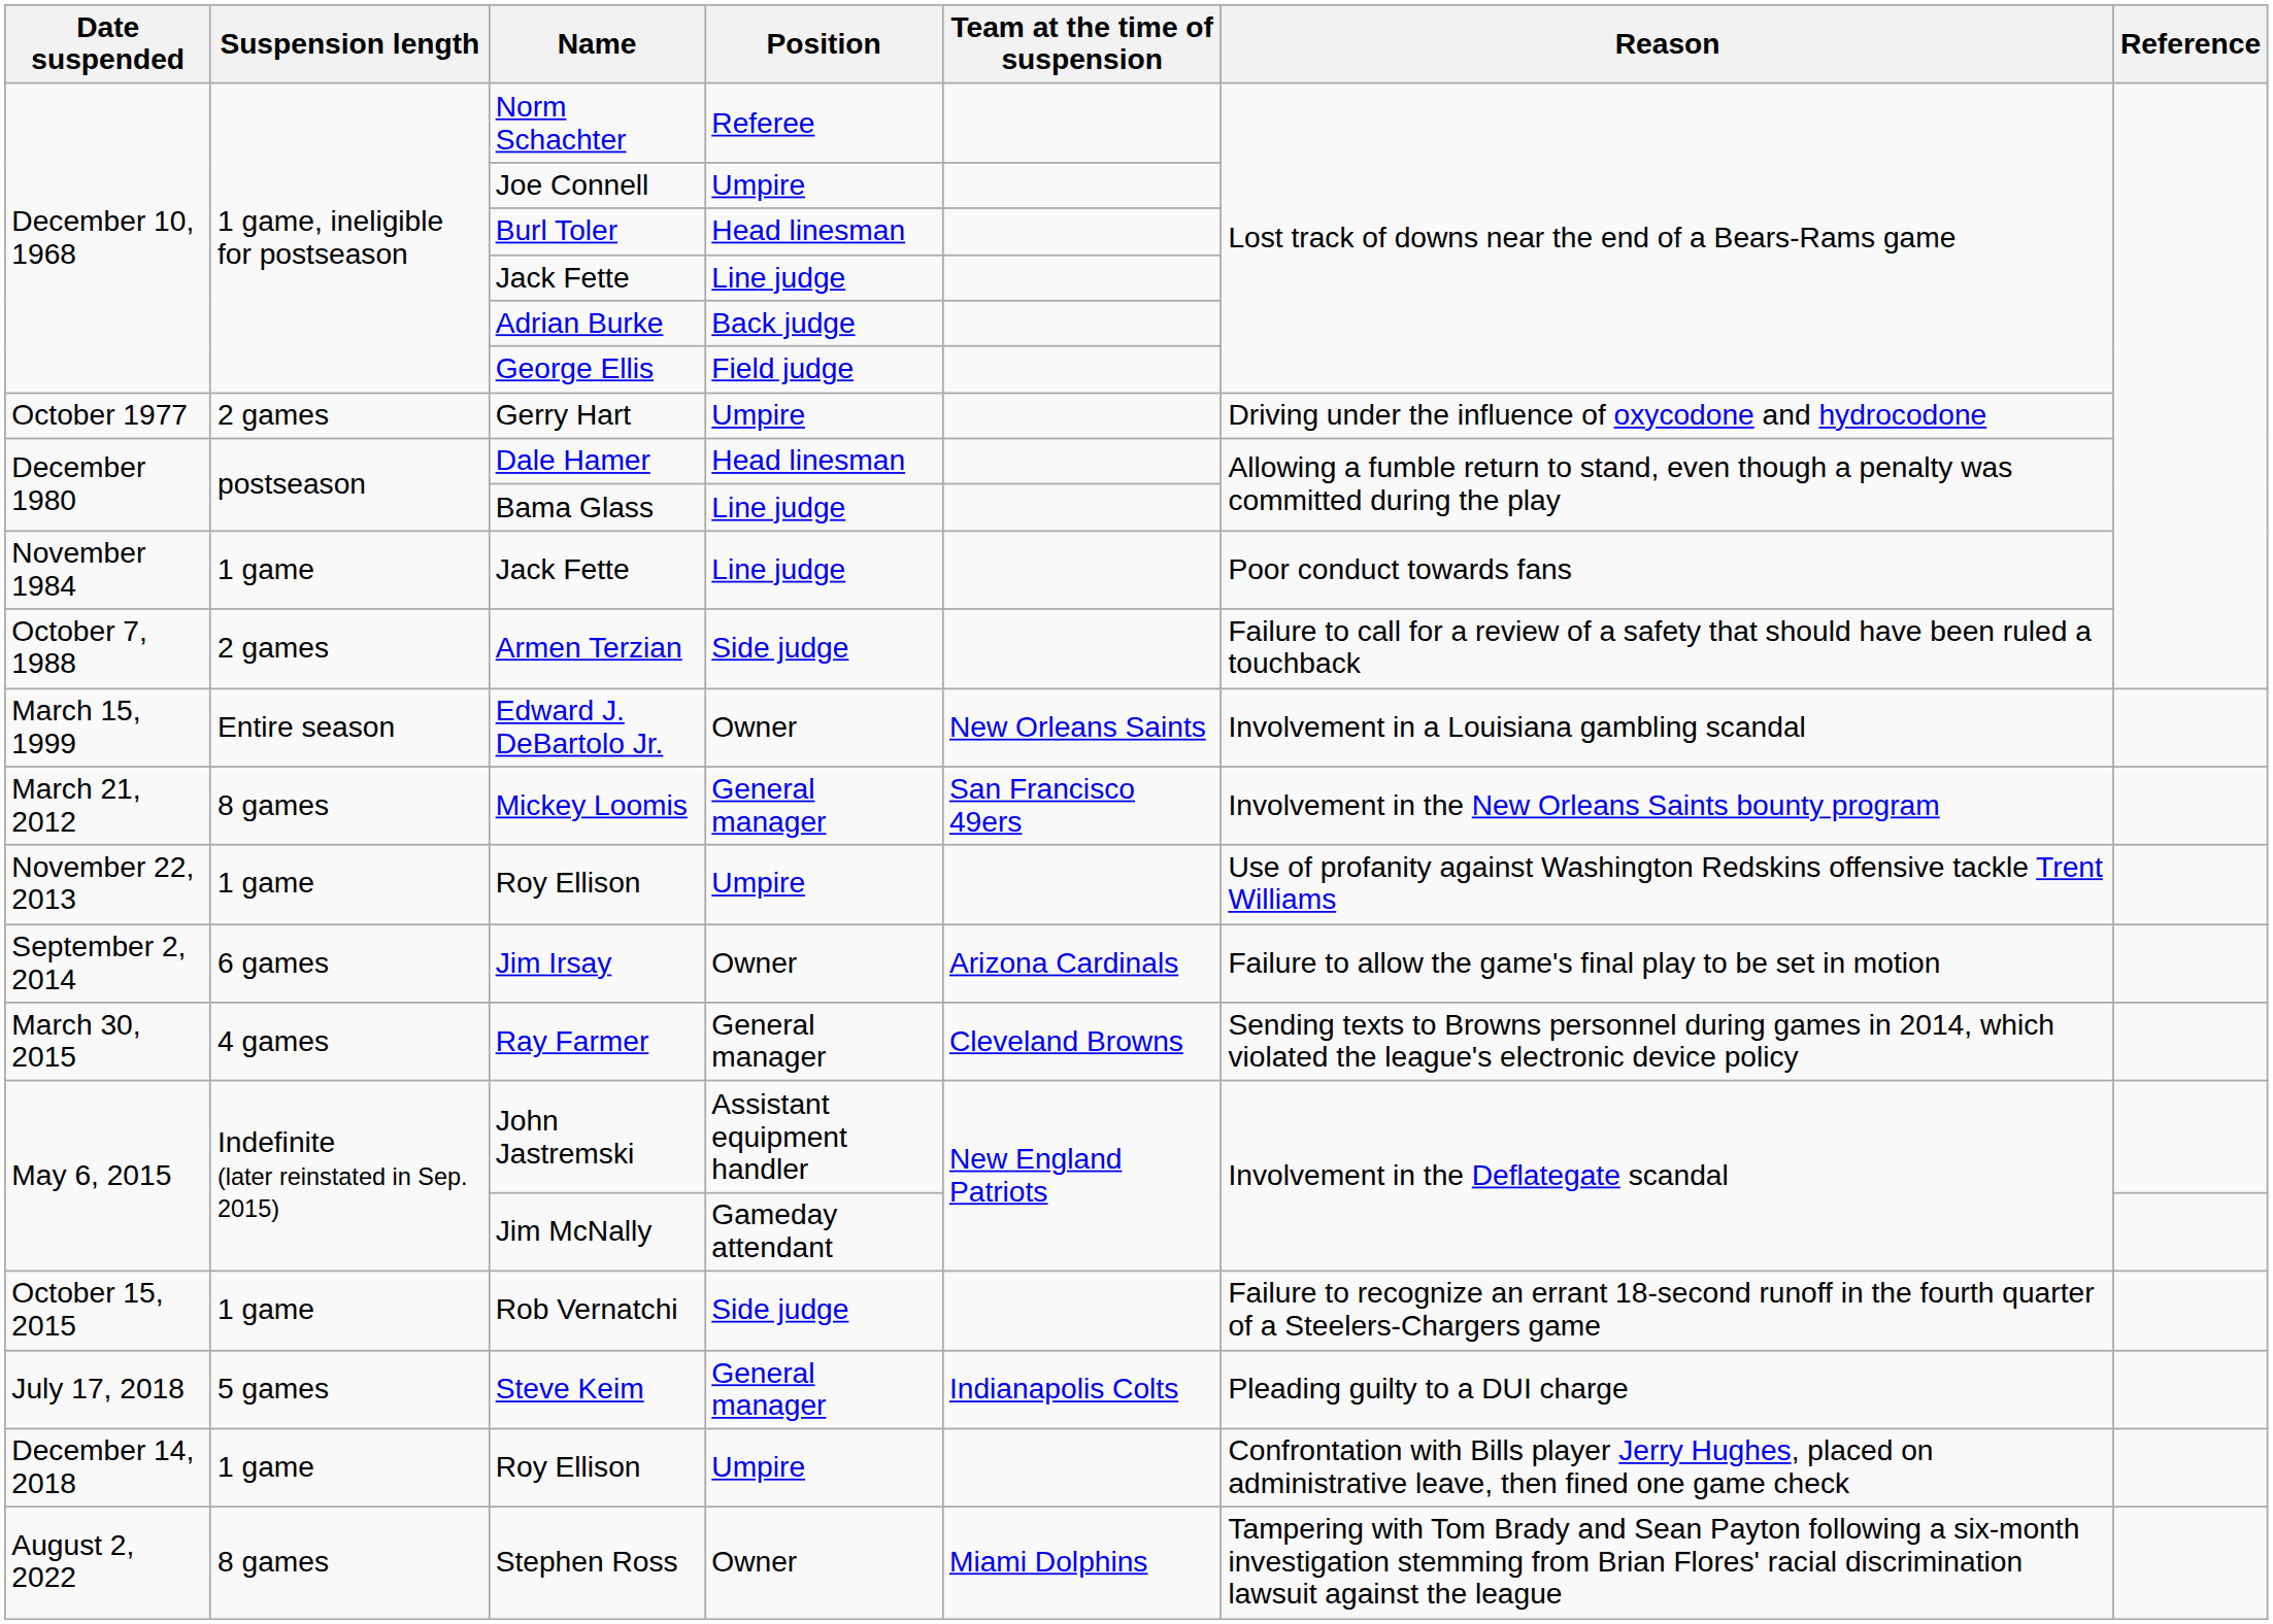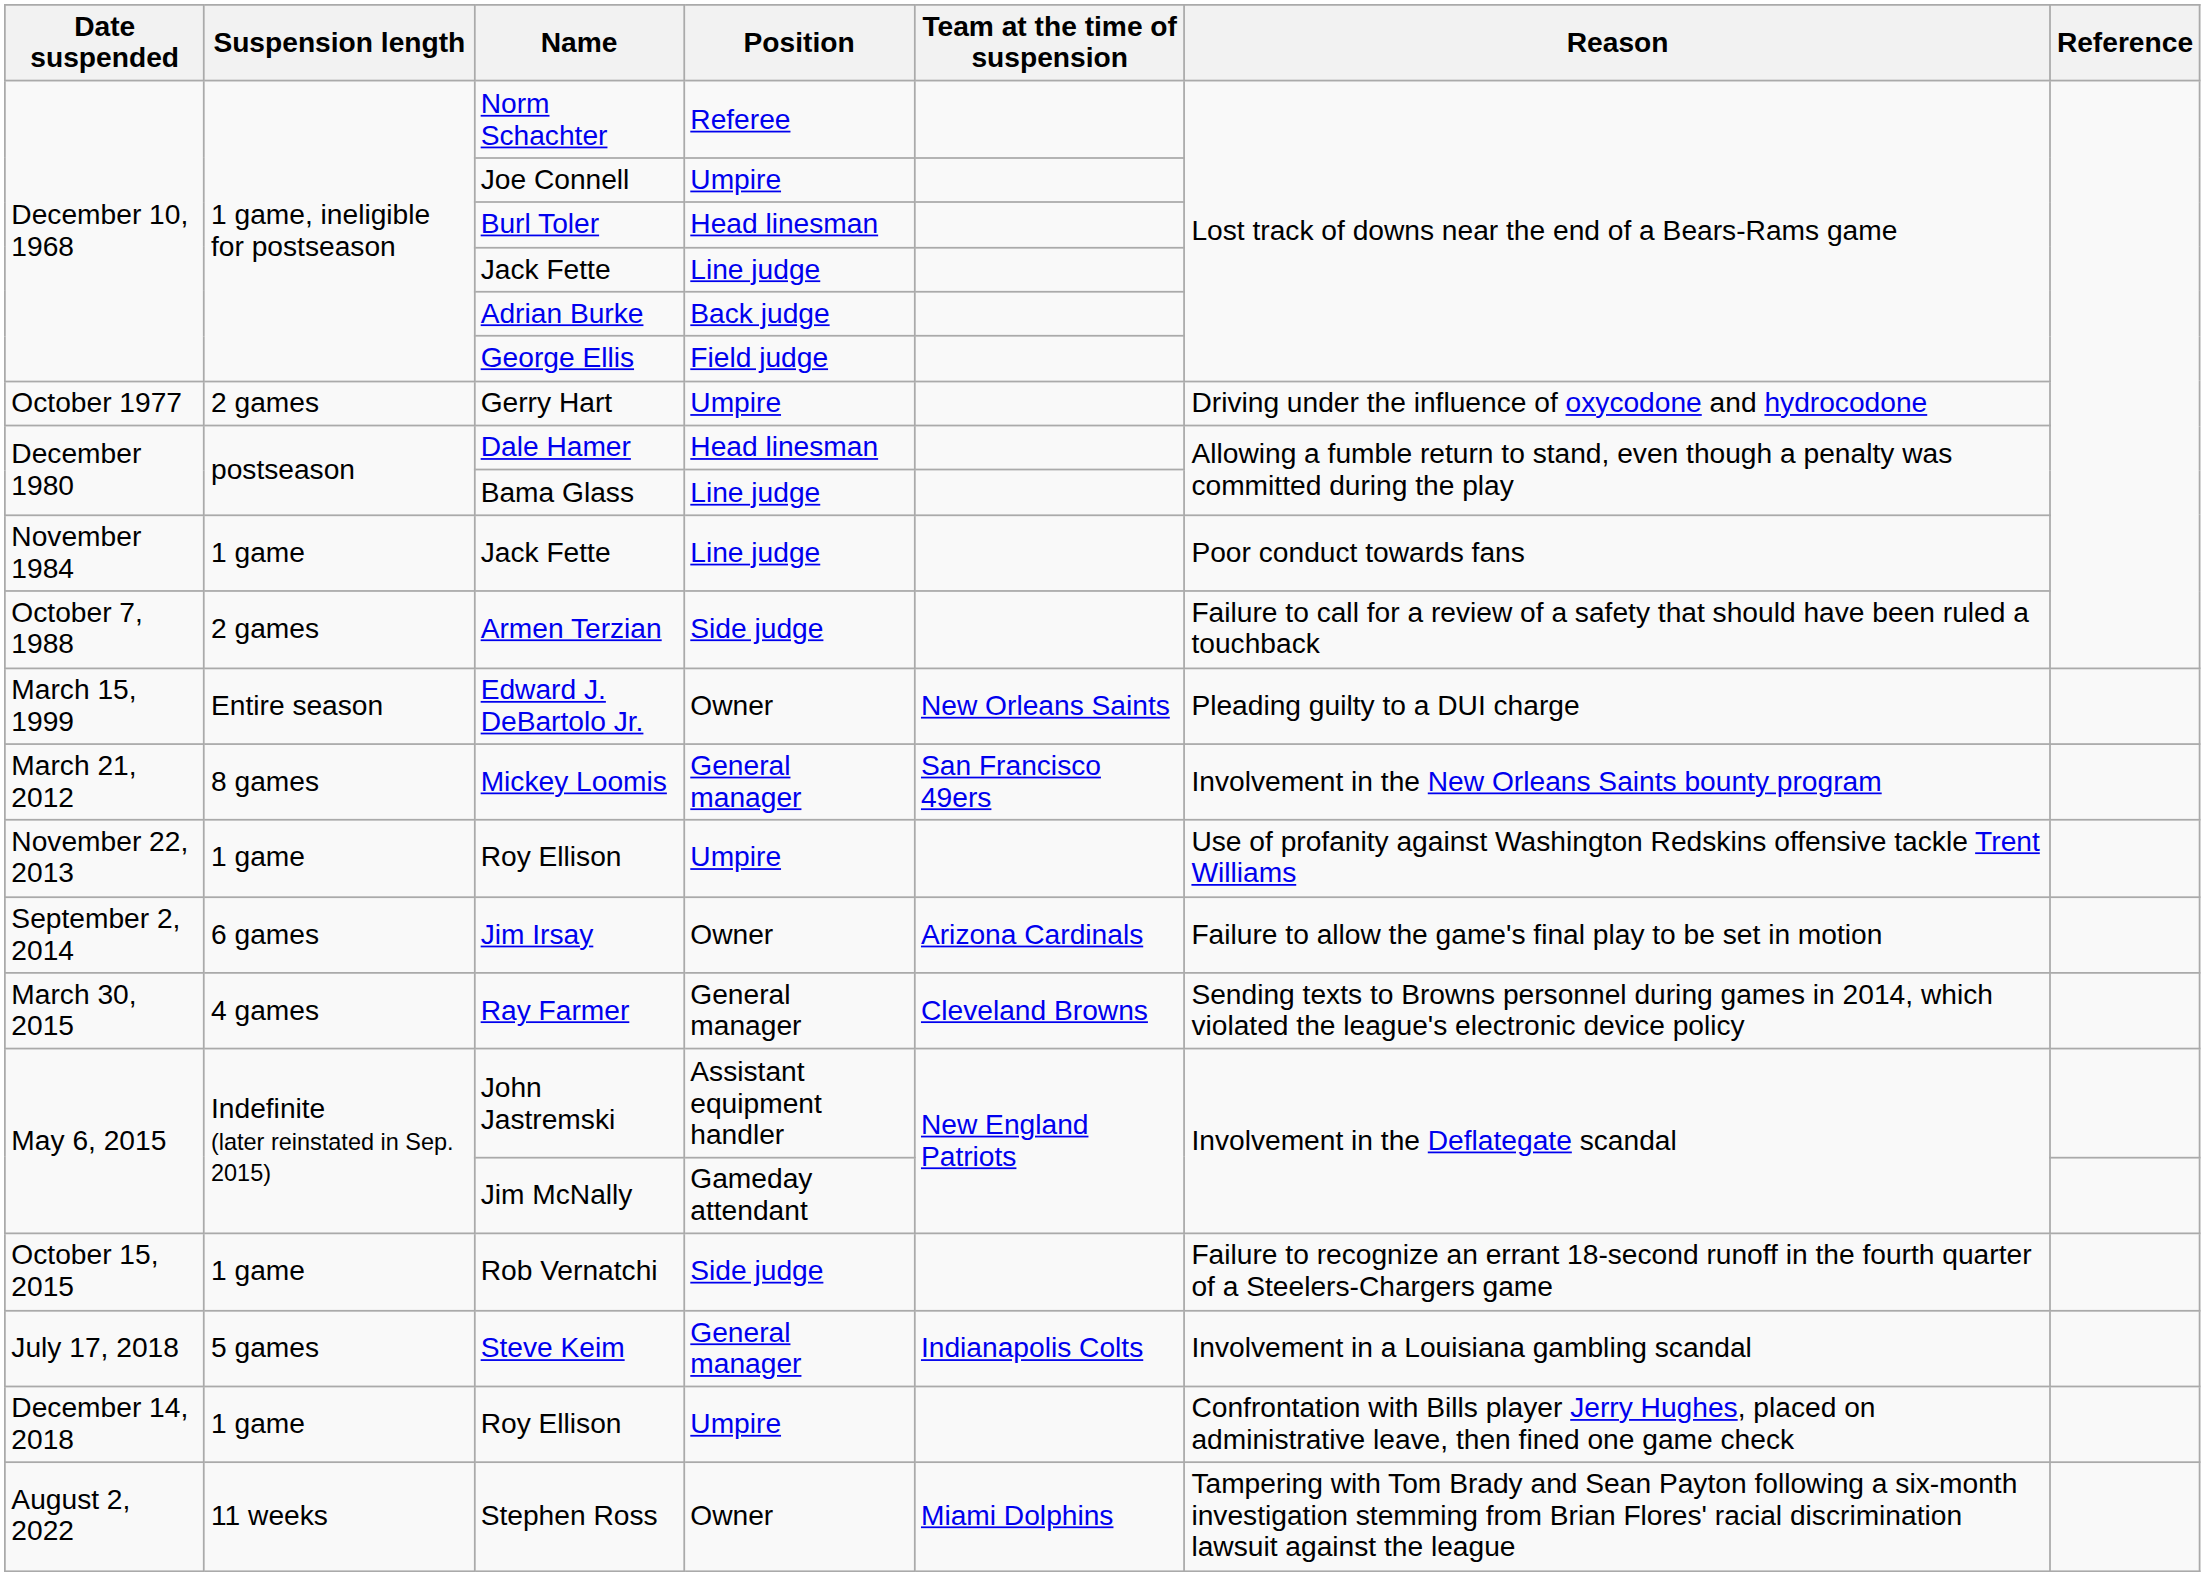Edward J. DeBartolo Jr. | Reason: Involvement in a Louisiana gambling scandal -> Pleading guilty to a DUI charge
Steve Keim | Reason: Pleading guilty to a DUI charge -> Involvement in a Louisiana gambling scandal
Stephen Ross | Suspension length: 8 games -> 11 weeks
